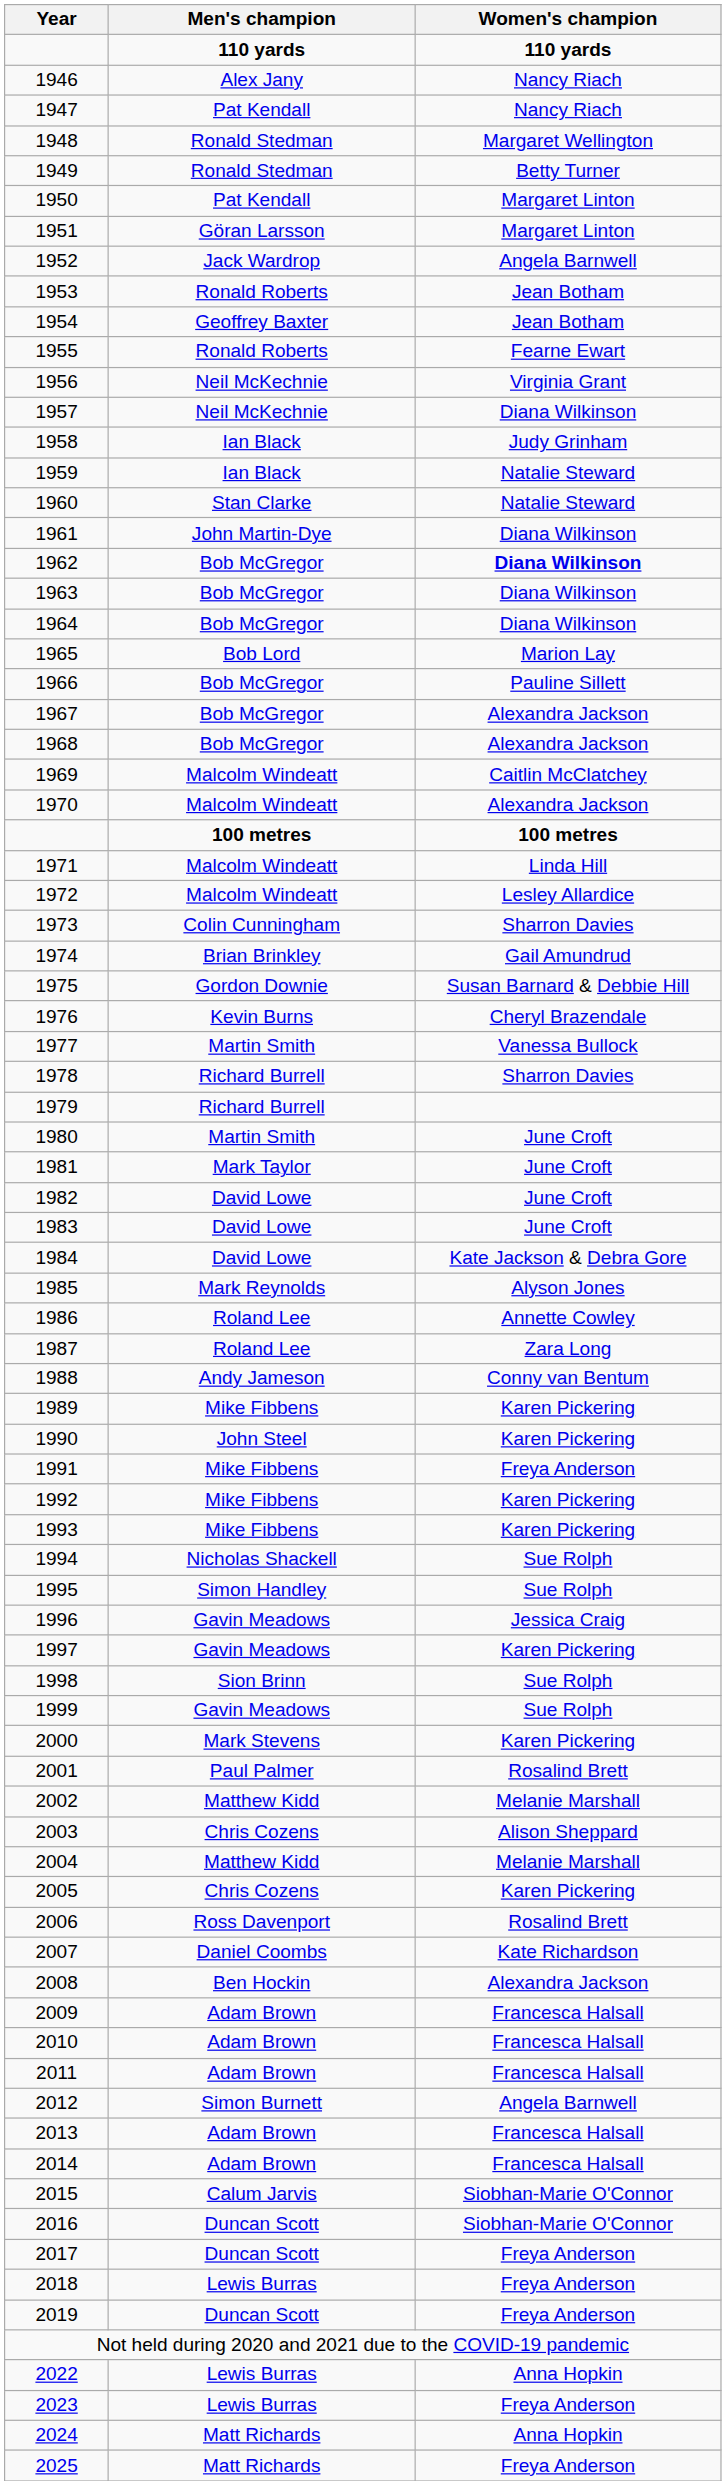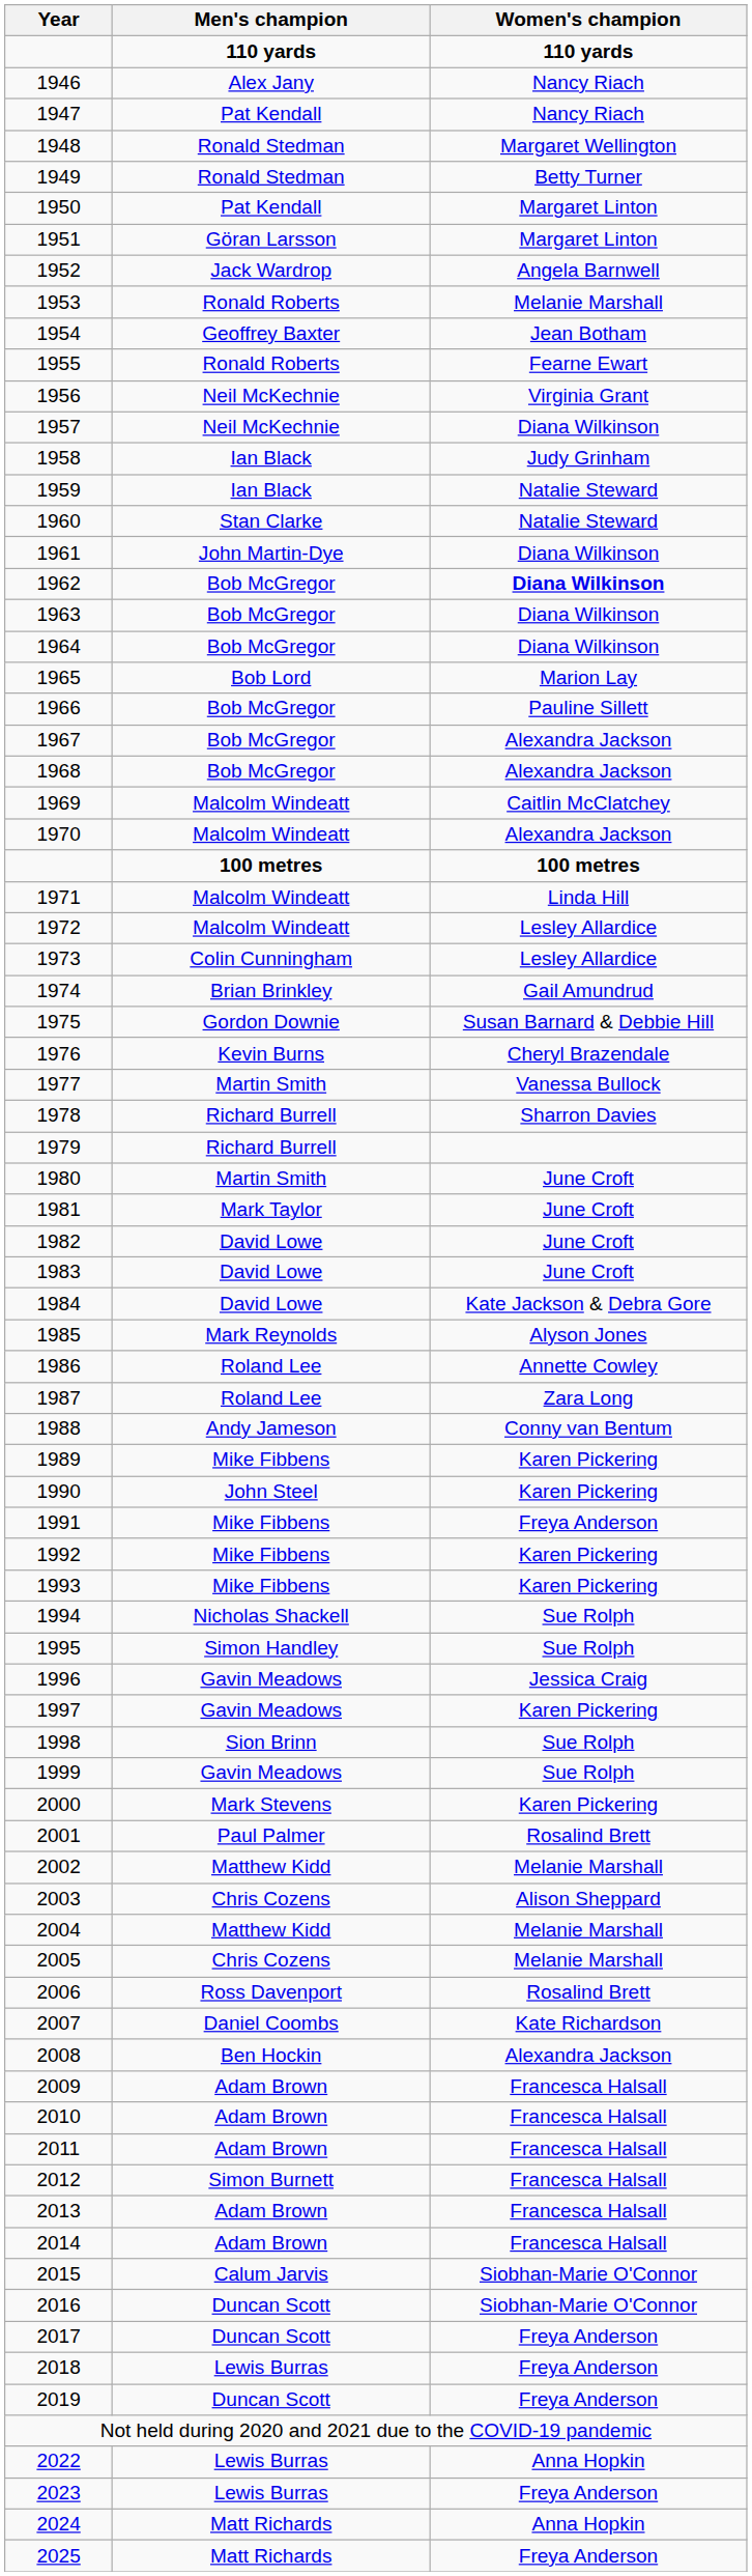1953 | Women's champion: Jean Botham -> Melanie Marshall
1973 | Women's champion: Sharron Davies -> Lesley Allardice
2005 | Women's champion: Karen Pickering -> Melanie Marshall
2012 | Women's champion: Angela Barnwell -> Francesca Halsall
